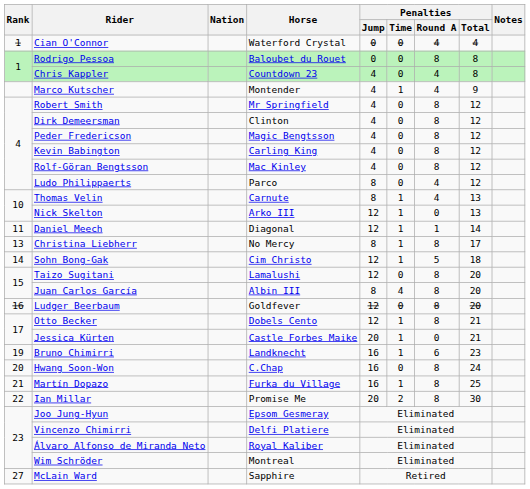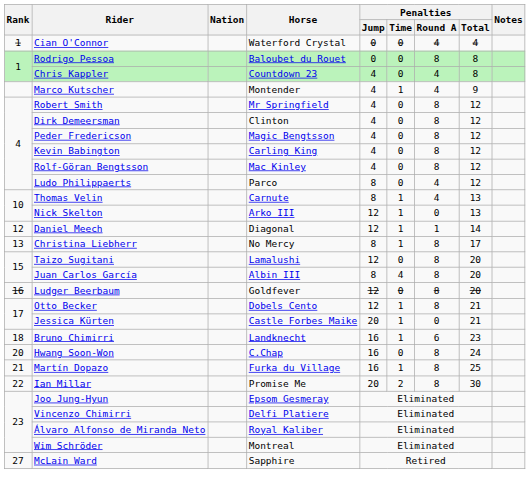Daniel Meech | Rank: 11 -> 12
- row: 14 | Sohn Bong-Gak | Cim Christo | 12 | 1 | 5 | 18
Bruno Chimirri | Rank: 19 -> 18
